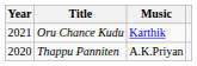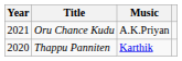Oru Chance Kudu | Music: Karthik -> A.K.Priyan
Thappu Panniten | Music: A.K.Priyan -> Karthik
